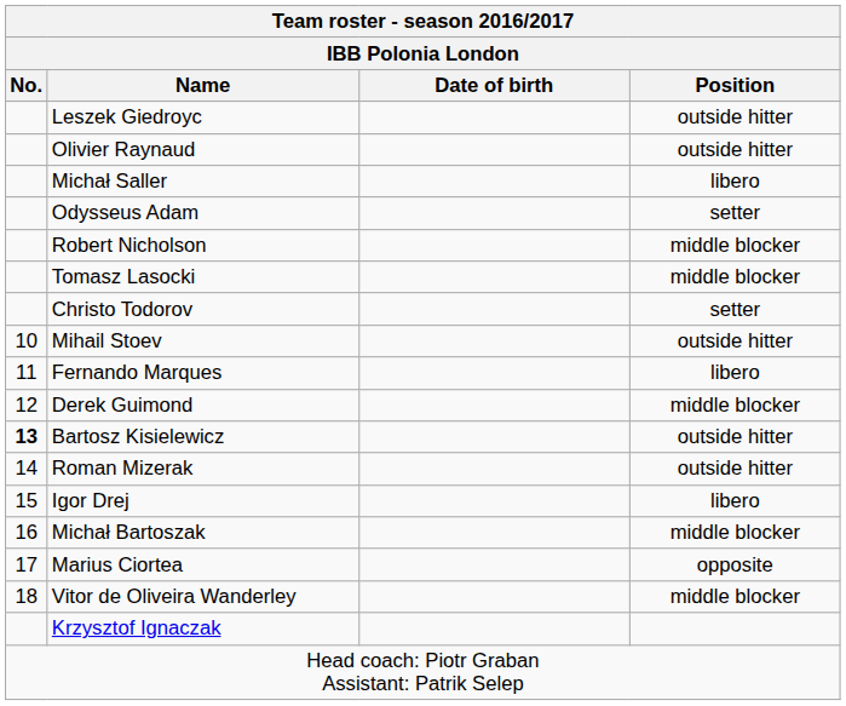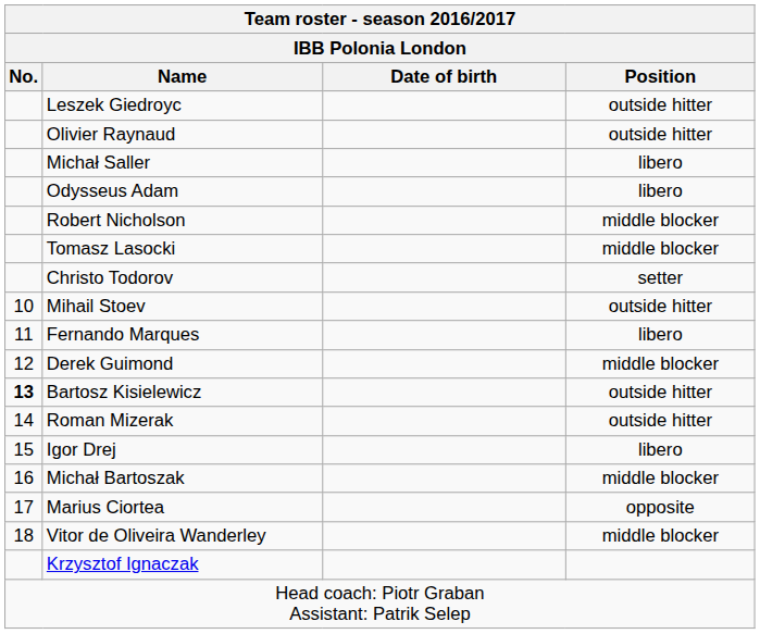Odysseus Adam | Position: setter -> libero
